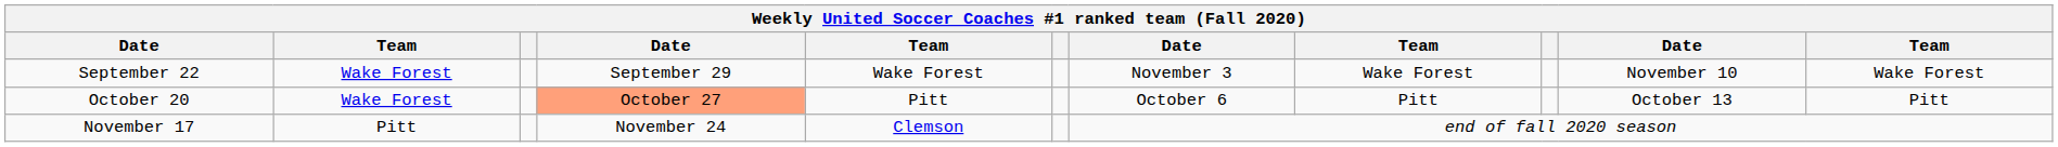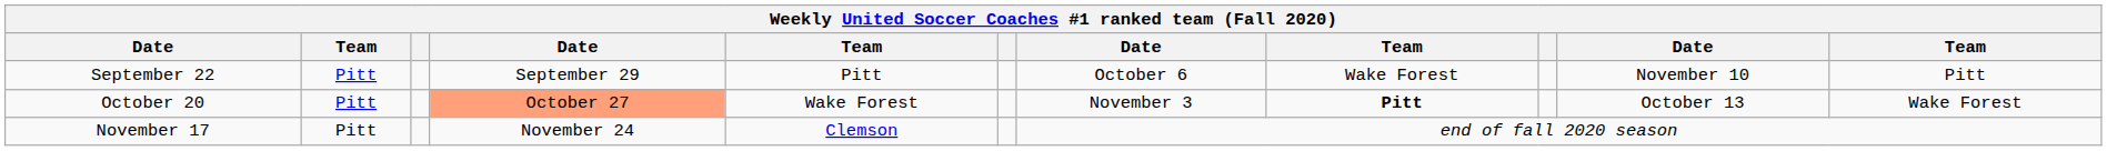September 22 | column 2: Wake Forest -> Pitt
September 22 | column 5: Wake Forest -> Pitt
September 22 | column 7: November 3 -> October 6
September 22 | column 11: Wake Forest -> Pitt
October 20 | column 2: Wake Forest -> Pitt
October 20 | column 5: Pitt -> Wake Forest
October 20 | column 7: October 6 -> November 3
October 20 | column 8: normal -> bold
October 20 | column 11: Pitt -> Wake Forest
